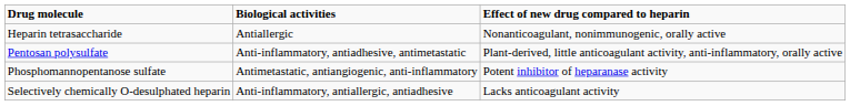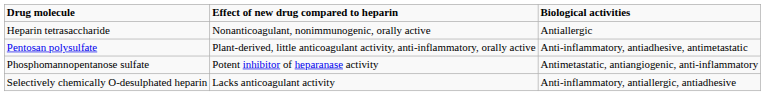columns swapped: Effect of new drug compared to heparin <-> Biological activities
